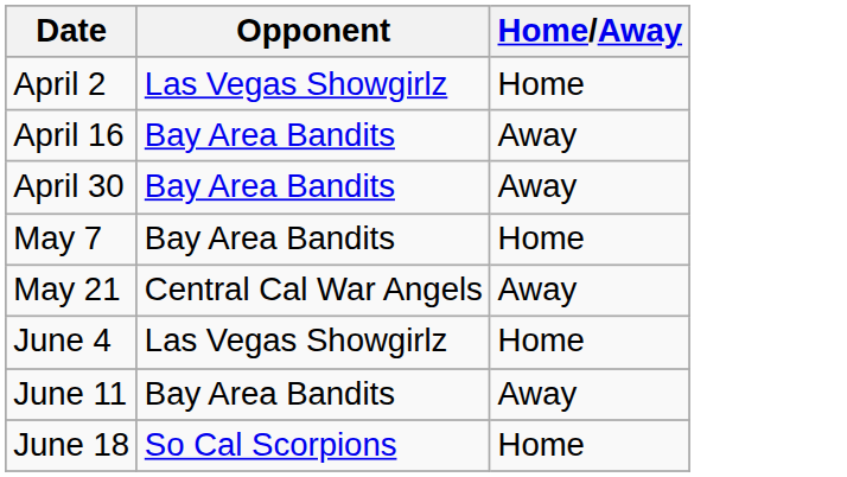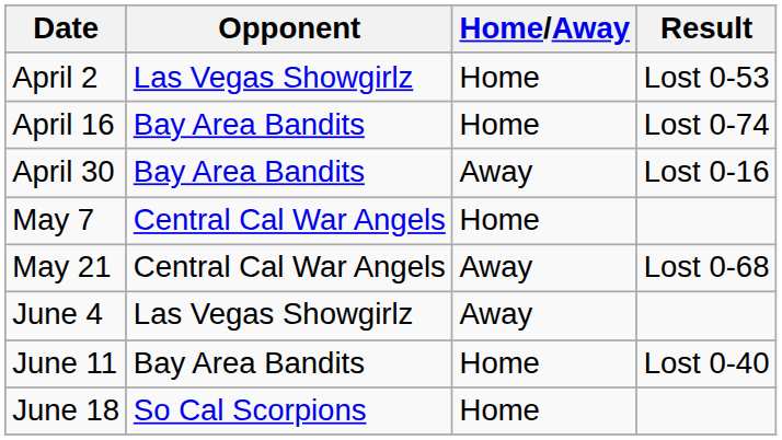+ column: Result | Lost 0-53 | Lost 0-74 | Lost 0-16 | Lost 0-68 | Lost 0-40
April 16 | Home/Away: Away -> Home
May 7 | Opponent: Bay Area Bandits -> Central Cal War Angels
June 4 | Home/Away: Home -> Away
June 11 | Home/Away: Away -> Home
